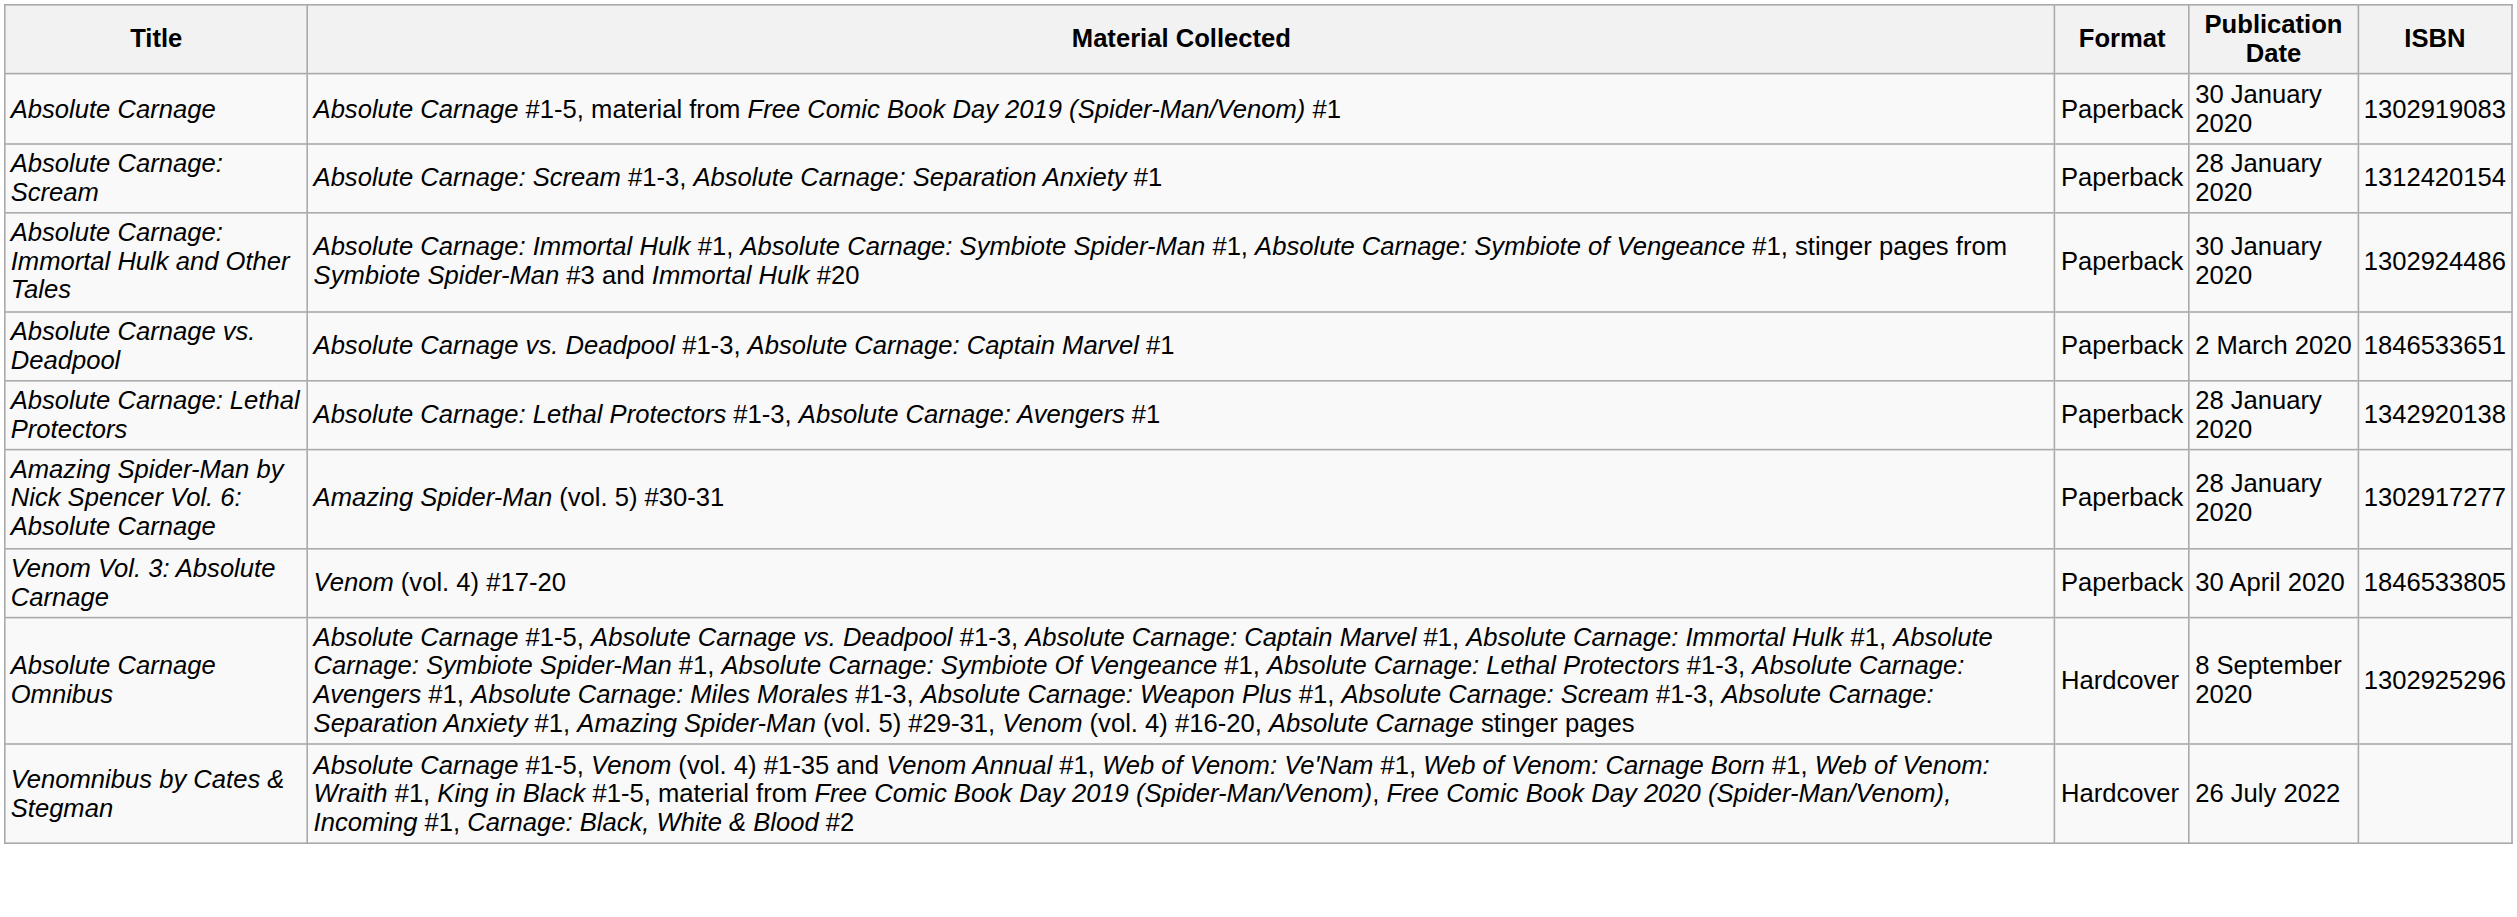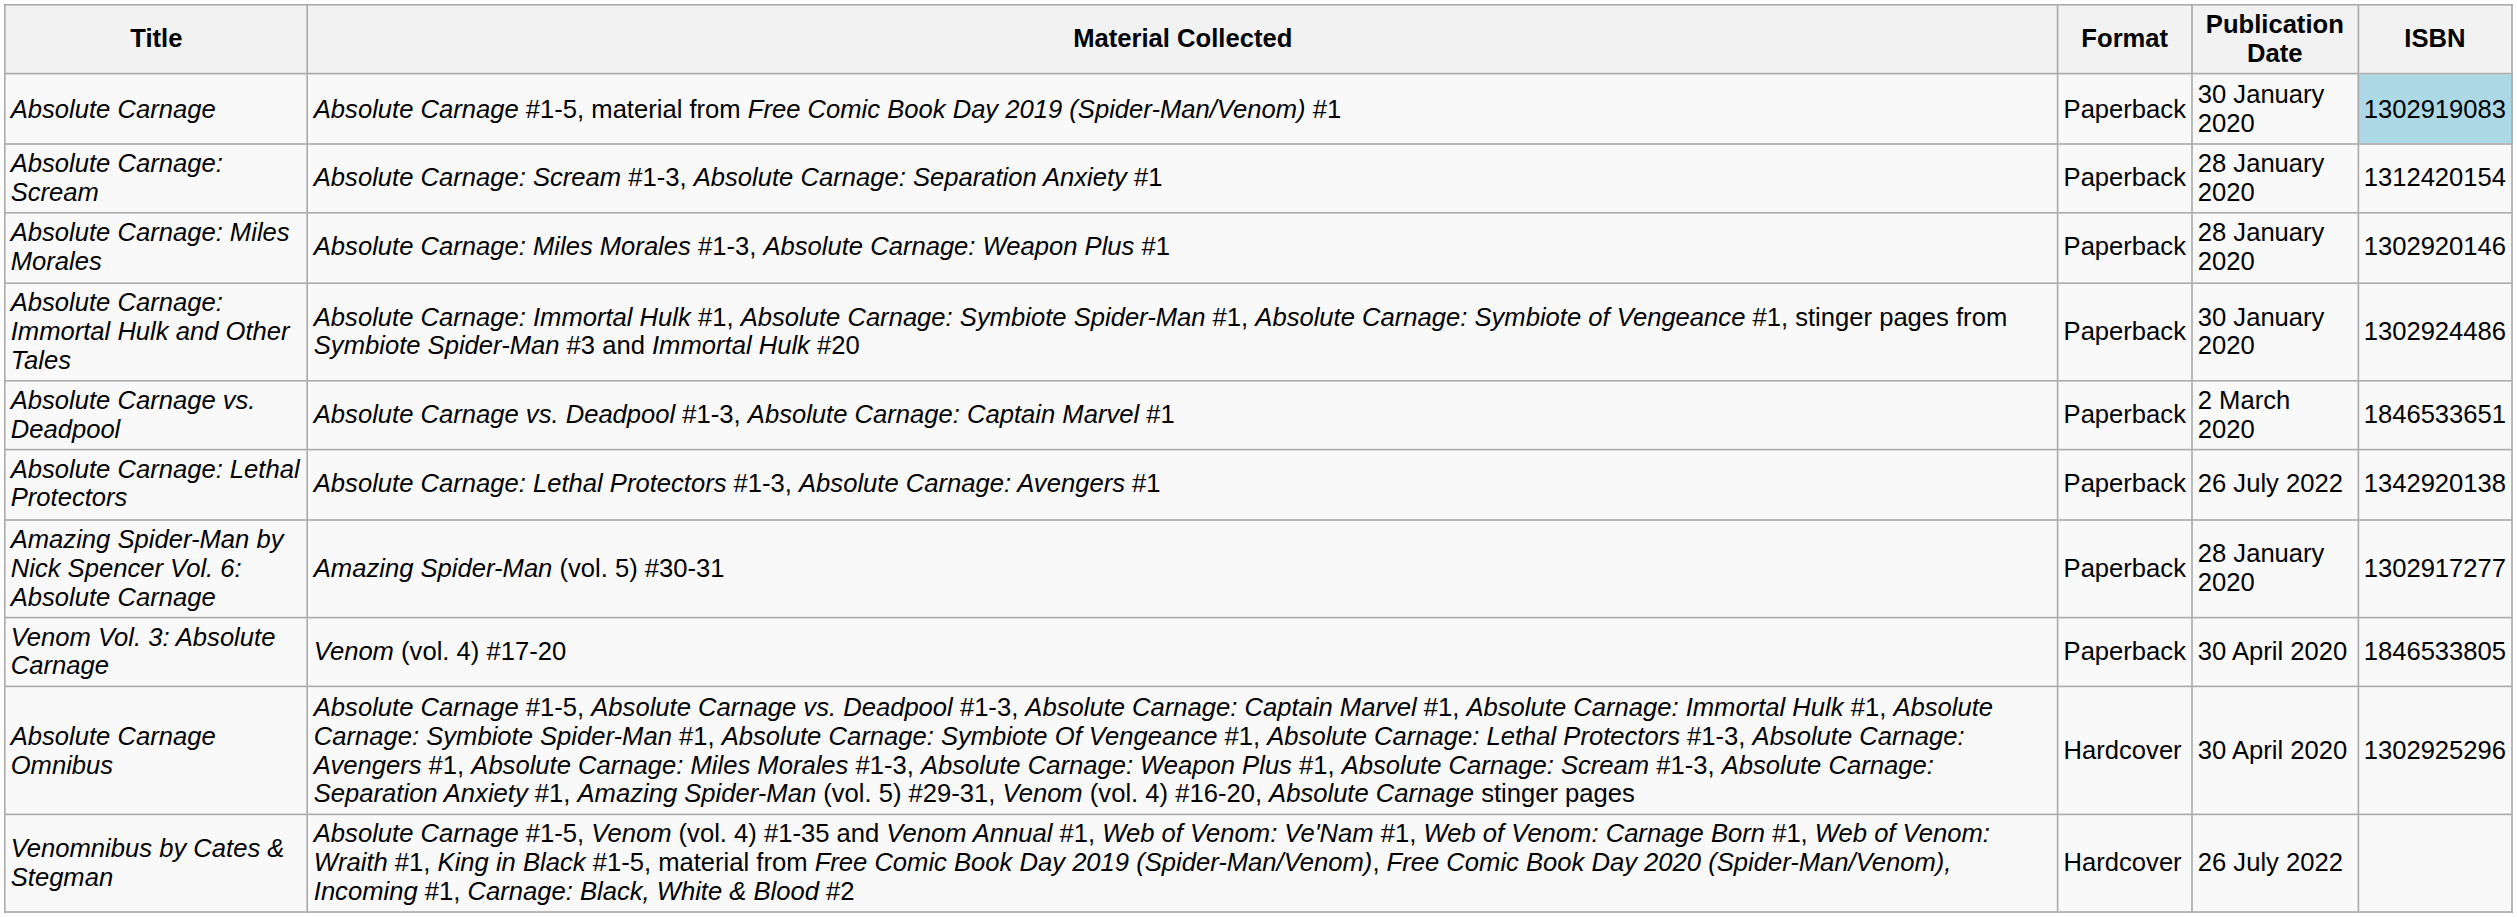Absolute Carnage | ISBN: no background -> lightblue background
+ row: Absolute Carnage: Miles Morales | Absolute Carnage: Miles Morales #1-3, Absolute Carnage: Weapon Plus #1 | Paperback | 28 January 2020 | 1302920146
Absolute Carnage: Lethal Protectors | Publication Date: 28 January 2020 -> 26 July 2022
Absolute Carnage Omnibus | Publication Date: 8 September 2020 -> 30 April 2020
